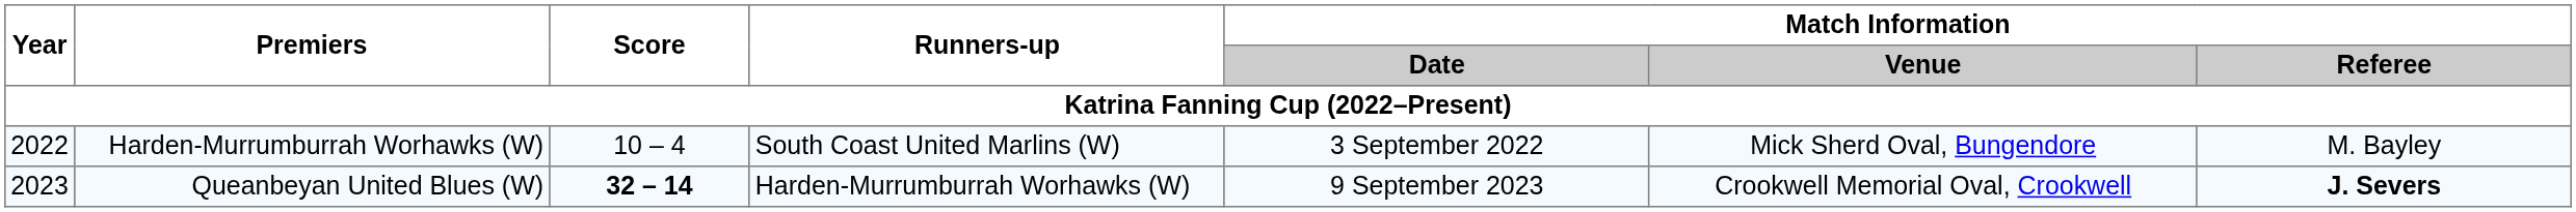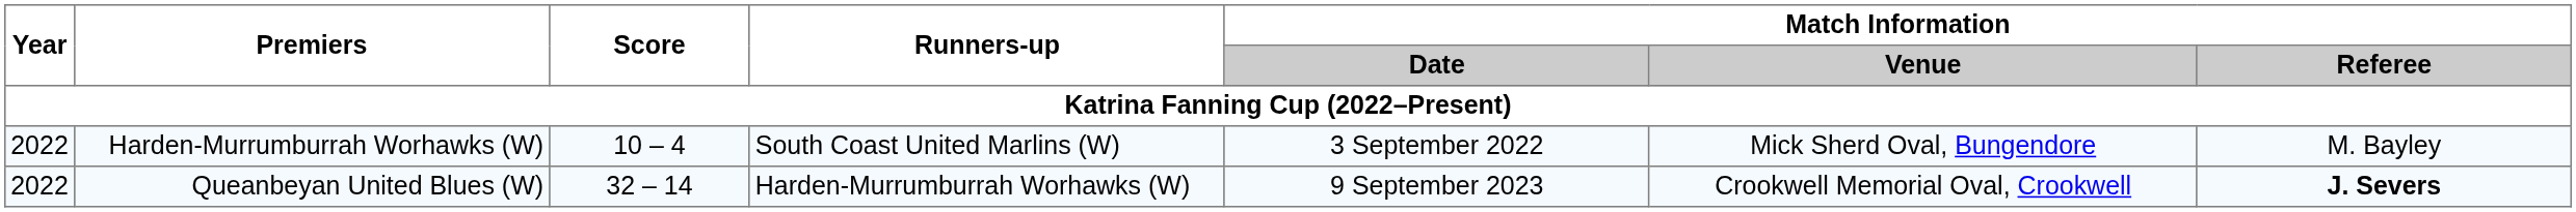Queanbeyan United Blues (W) | Year: 2023 -> 2022
Queanbeyan United Blues (W) | Score: bold -> normal
